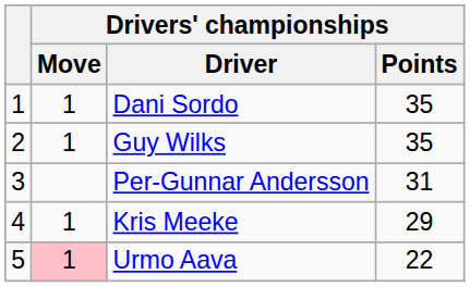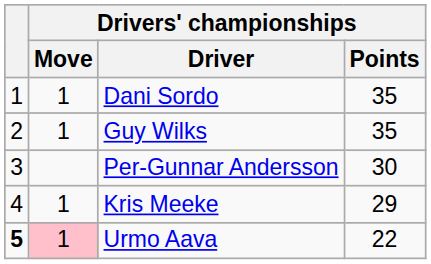Per-Gunnar Andersson | Drivers' championships / Points: 31 -> 30
Urmo Aava | column 1: normal -> bold
